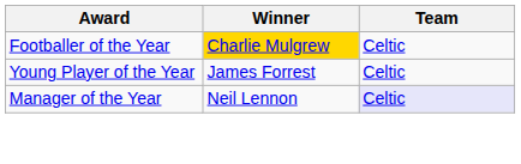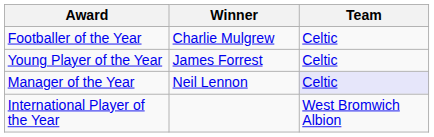Footballer of the Year | Winner: gold background -> no background
+ row: International Player of the Year | West Bromwich Albion
